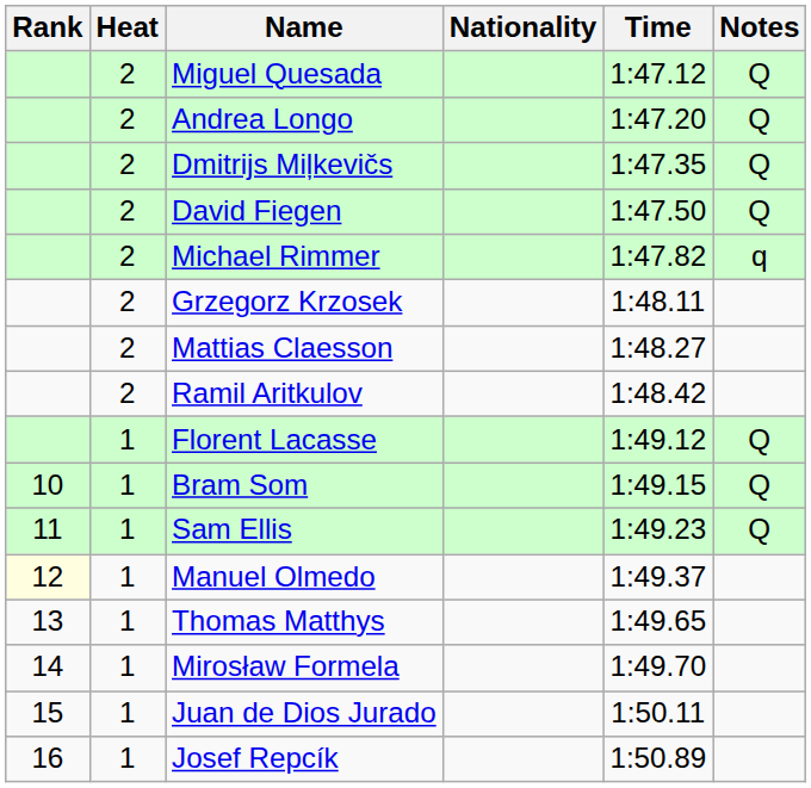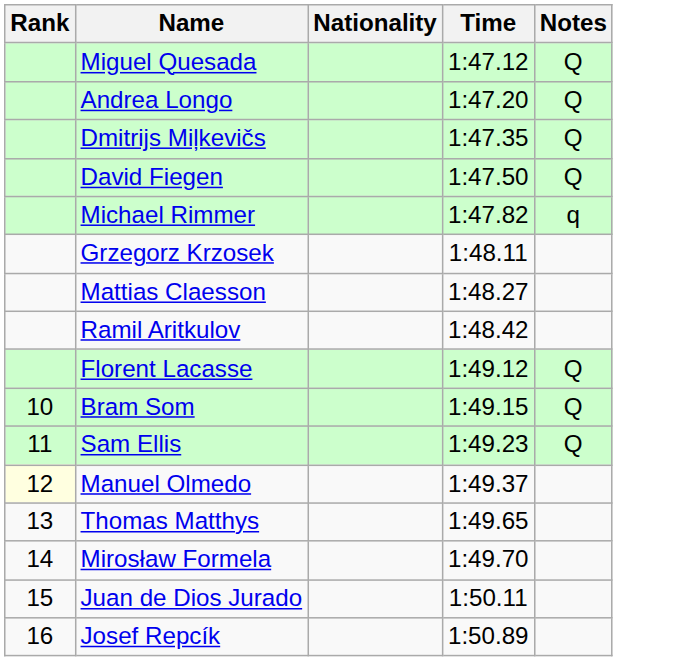- column: Heat | 2 | 2 | 2 | 2 | 2 | 2 | 2 | 2 | 1 | 1 | 1 | 1 | 1 | 1 | 1 | 1
